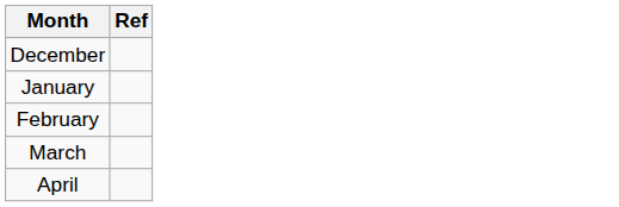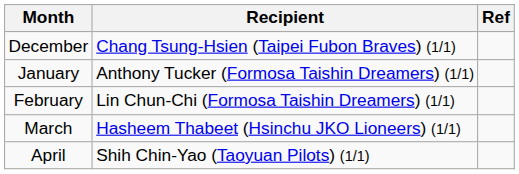+ column: Recipient | Chang Tsung-Hsien (Taipei Fubon Braves) (1/1) | Anthony Tucker (Formosa Taishin Dreamers) (1/1) | Lin Chun-Chi (Formosa Taishin Dreamers) (1/1) | Hasheem Thabeet (Hsinchu JKO Lioneers) (1/1) | Shih Chin-Yao (Taoyuan Pilots) (1/1)
